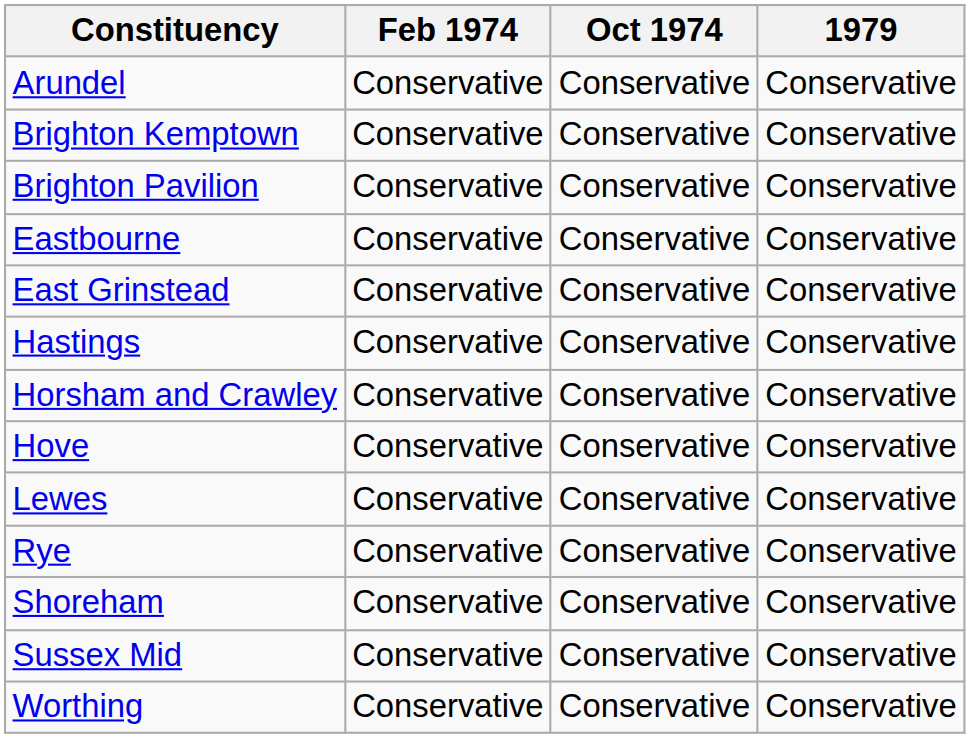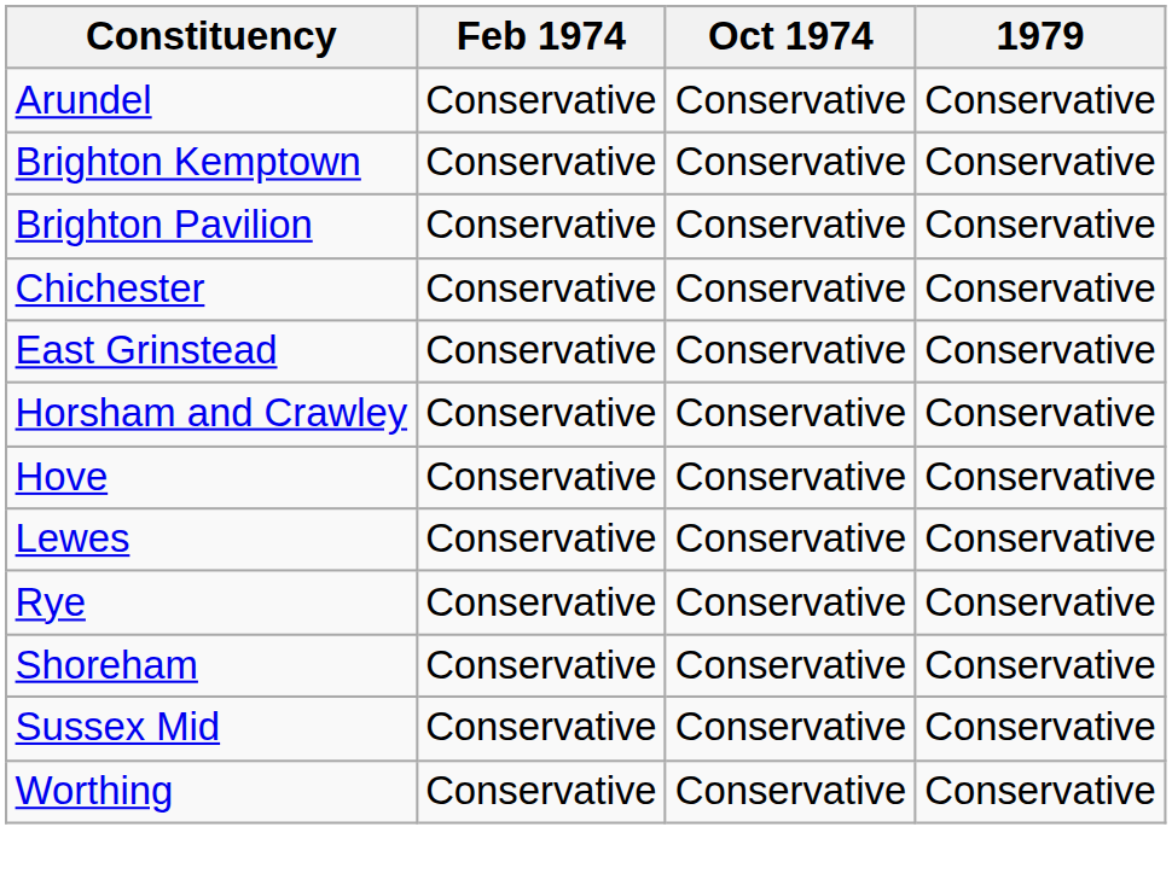+ row: Chichester | Conservative | Conservative | Conservative
- row: Eastbourne | Conservative | Conservative | Conservative
- row: Hastings | Conservative | Conservative | Conservative
